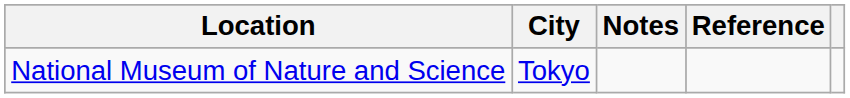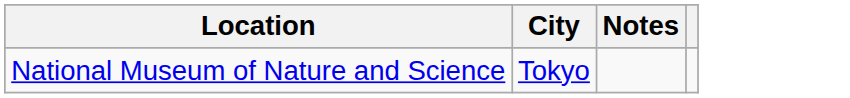- column: Reference
